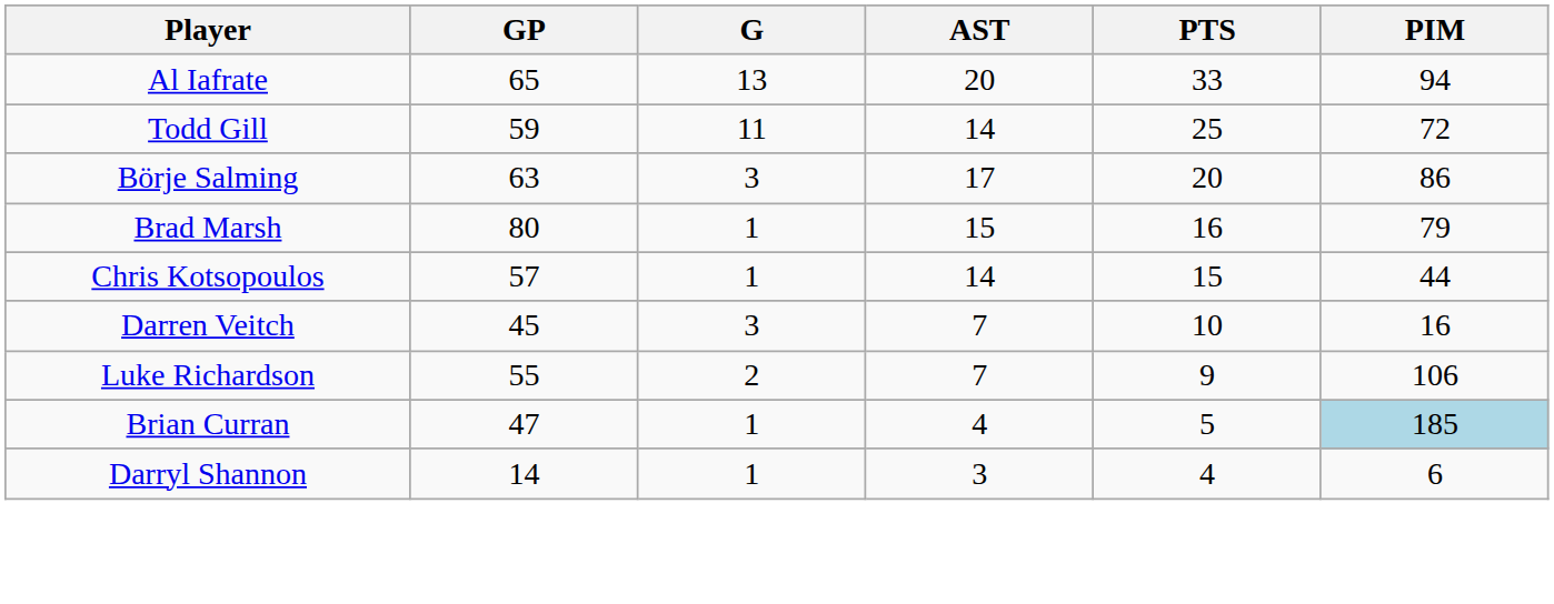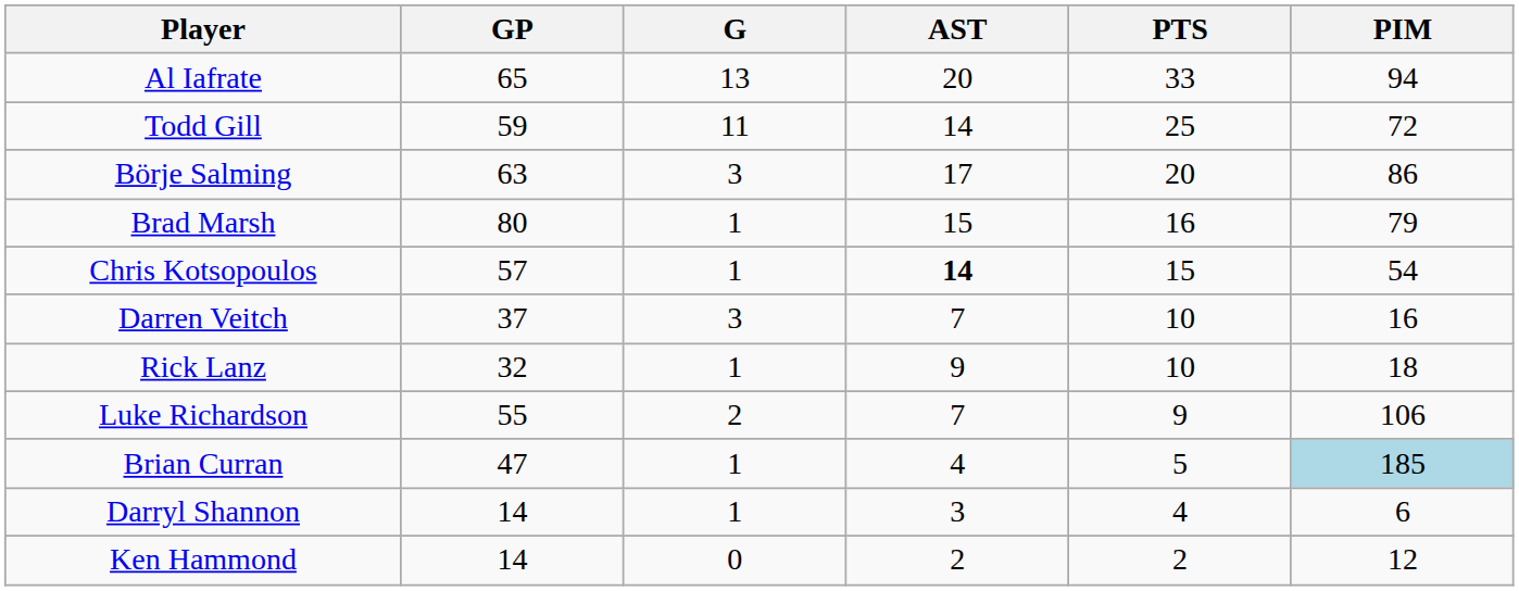Chris Kotsopoulos | AST: normal -> bold
Chris Kotsopoulos | PIM: 44 -> 54
Darren Veitch | GP: 45 -> 37
+ row: Rick Lanz | 32 | 1 | 9 | 10 | 18
+ row: Ken Hammond | 14 | 0 | 2 | 2 | 12
